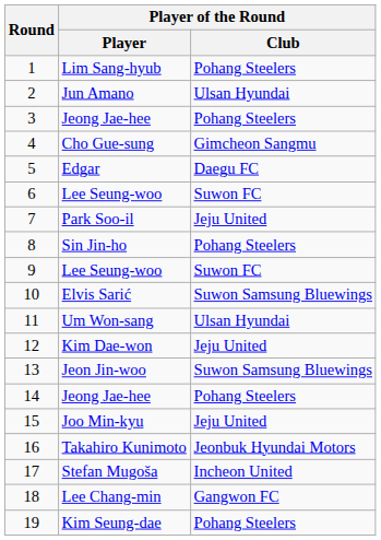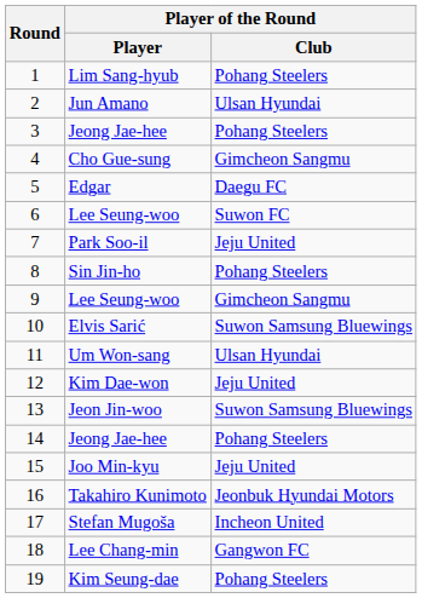9 | Player of the Round / Club: Suwon FC -> Gimcheon Sangmu
